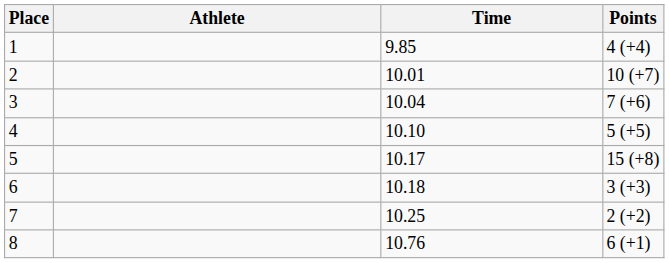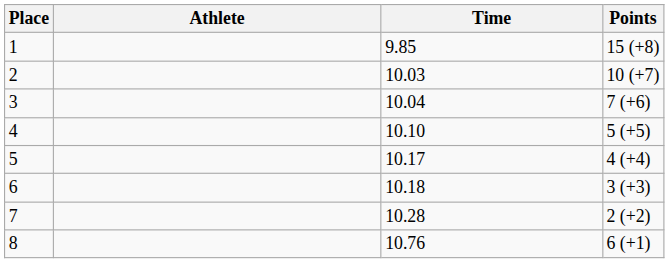1 | Points: 4 (+4) -> 15 (+8)
2 | Time: 10.01 -> 10.03
5 | Points: 15 (+8) -> 4 (+4)
7 | Time: 10.25 -> 10.28
